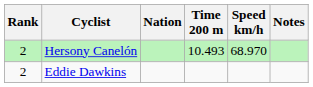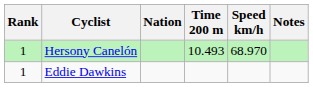Hersony Canelón | Rank: 2 -> 1
Eddie Dawkins | Rank: 2 -> 1
